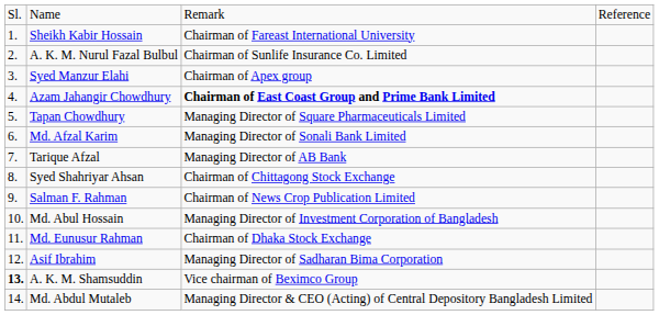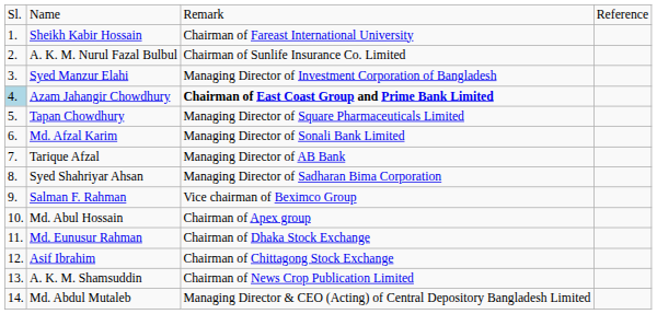Syed Manzur Elahi | column 3: Chairman of Apex group -> Managing Director of Investment Corporation of Bangladesh
Azam Jahangir Chowdhury | column 1: no background -> lightblue background
Syed Shahriyar Ahsan | column 3: Chairman of Chittagong Stock Exchange -> Managing Director of Sadharan Bima Corporation
Salman F. Rahman | column 3: Chairman of News Crop Publication Limited -> Vice chairman of Beximco Group
Md. Abul Hossain | column 3: Managing Director of Investment Corporation of Bangladesh -> Chairman of Apex group
Asif Ibrahim | column 3: Managing Director of Sadharan Bima Corporation -> Chairman of Chittagong Stock Exchange
A. K. M. Shamsuddin | column 1: bold -> normal
A. K. M. Shamsuddin | column 3: Vice chairman of Beximco Group -> Chairman of News Crop Publication Limited
